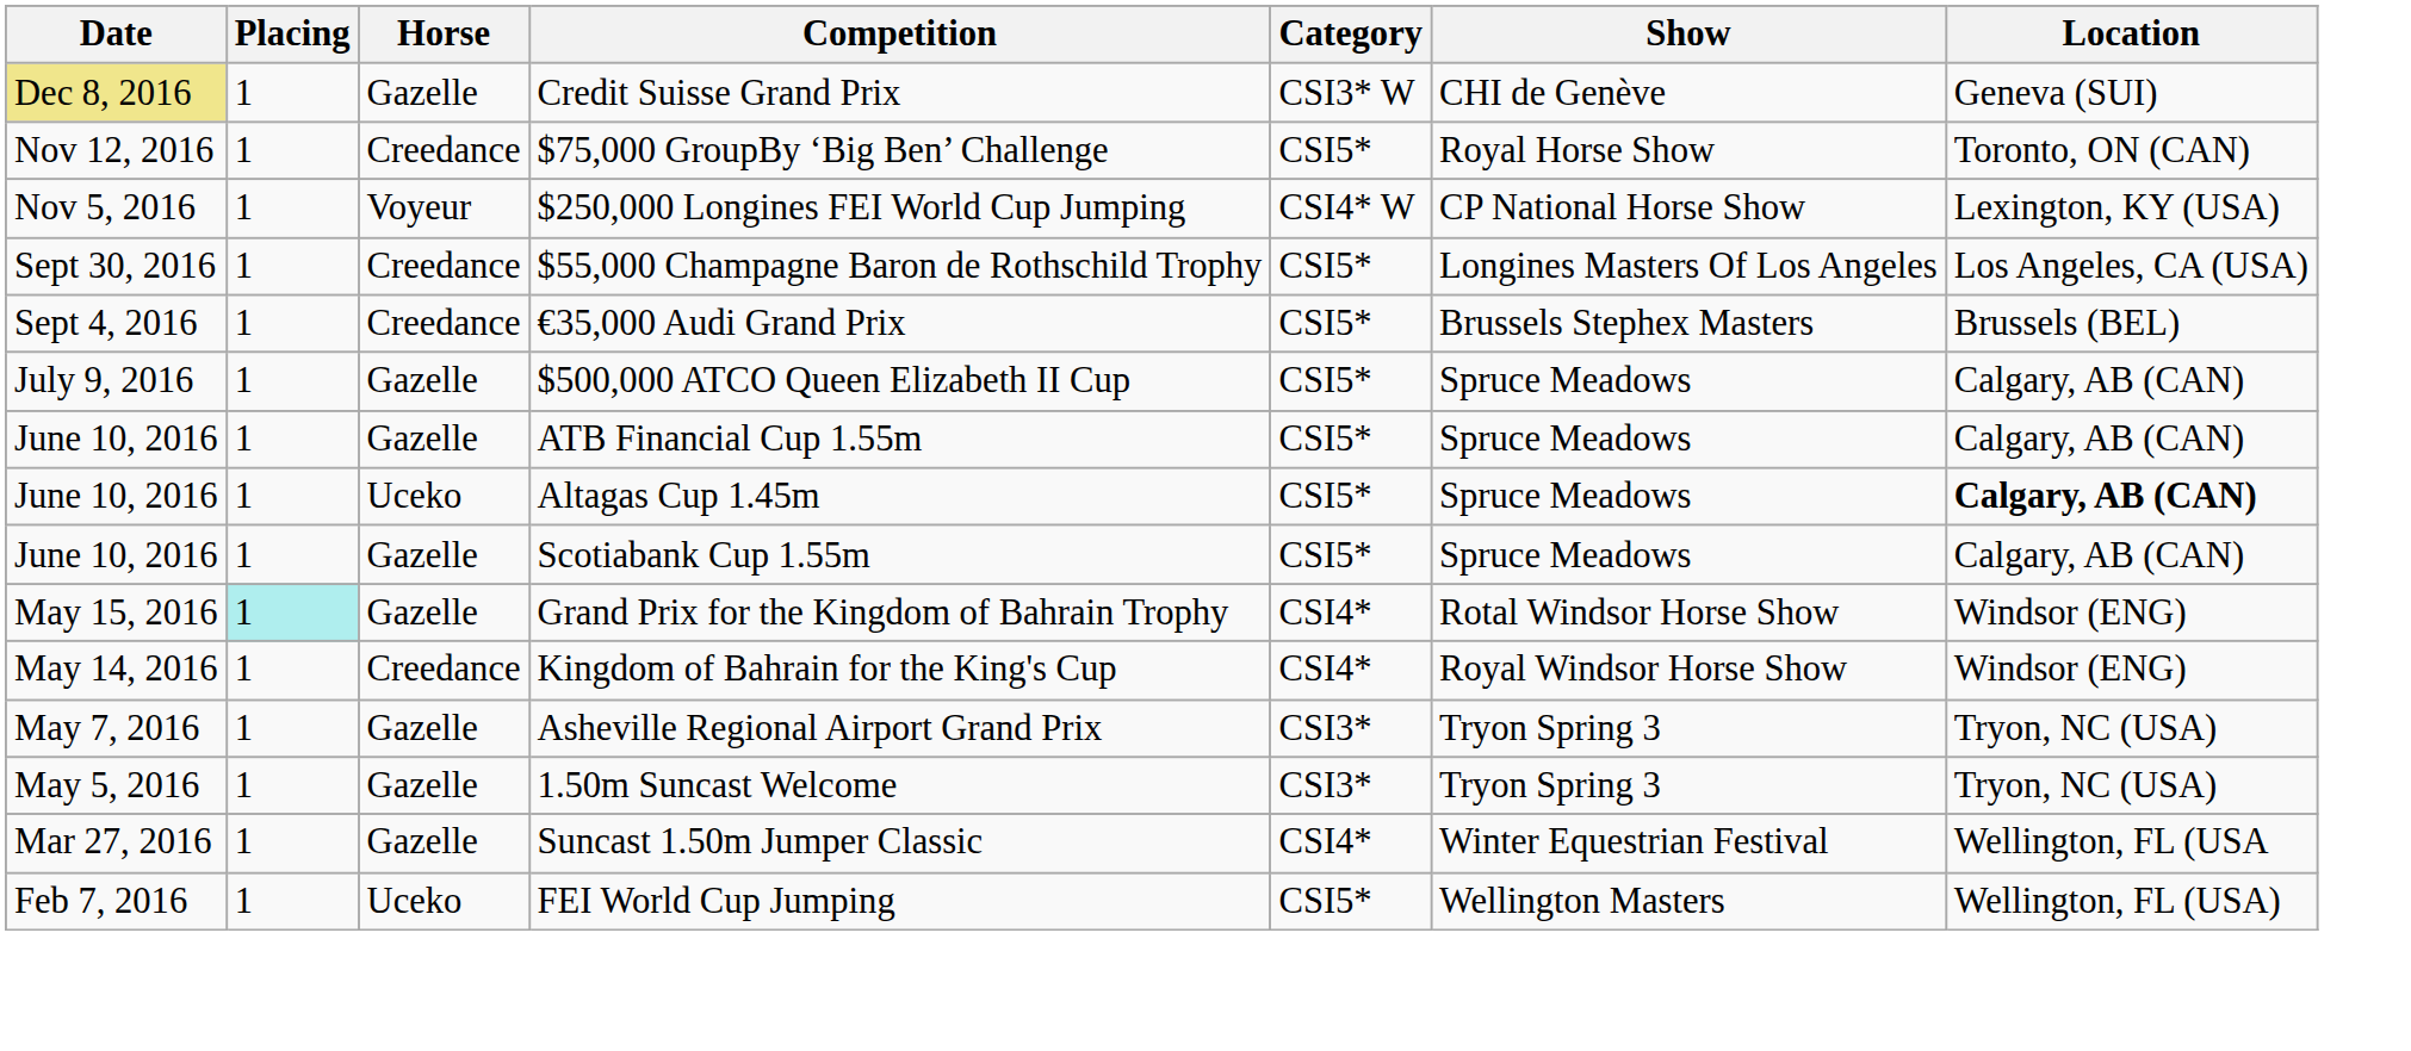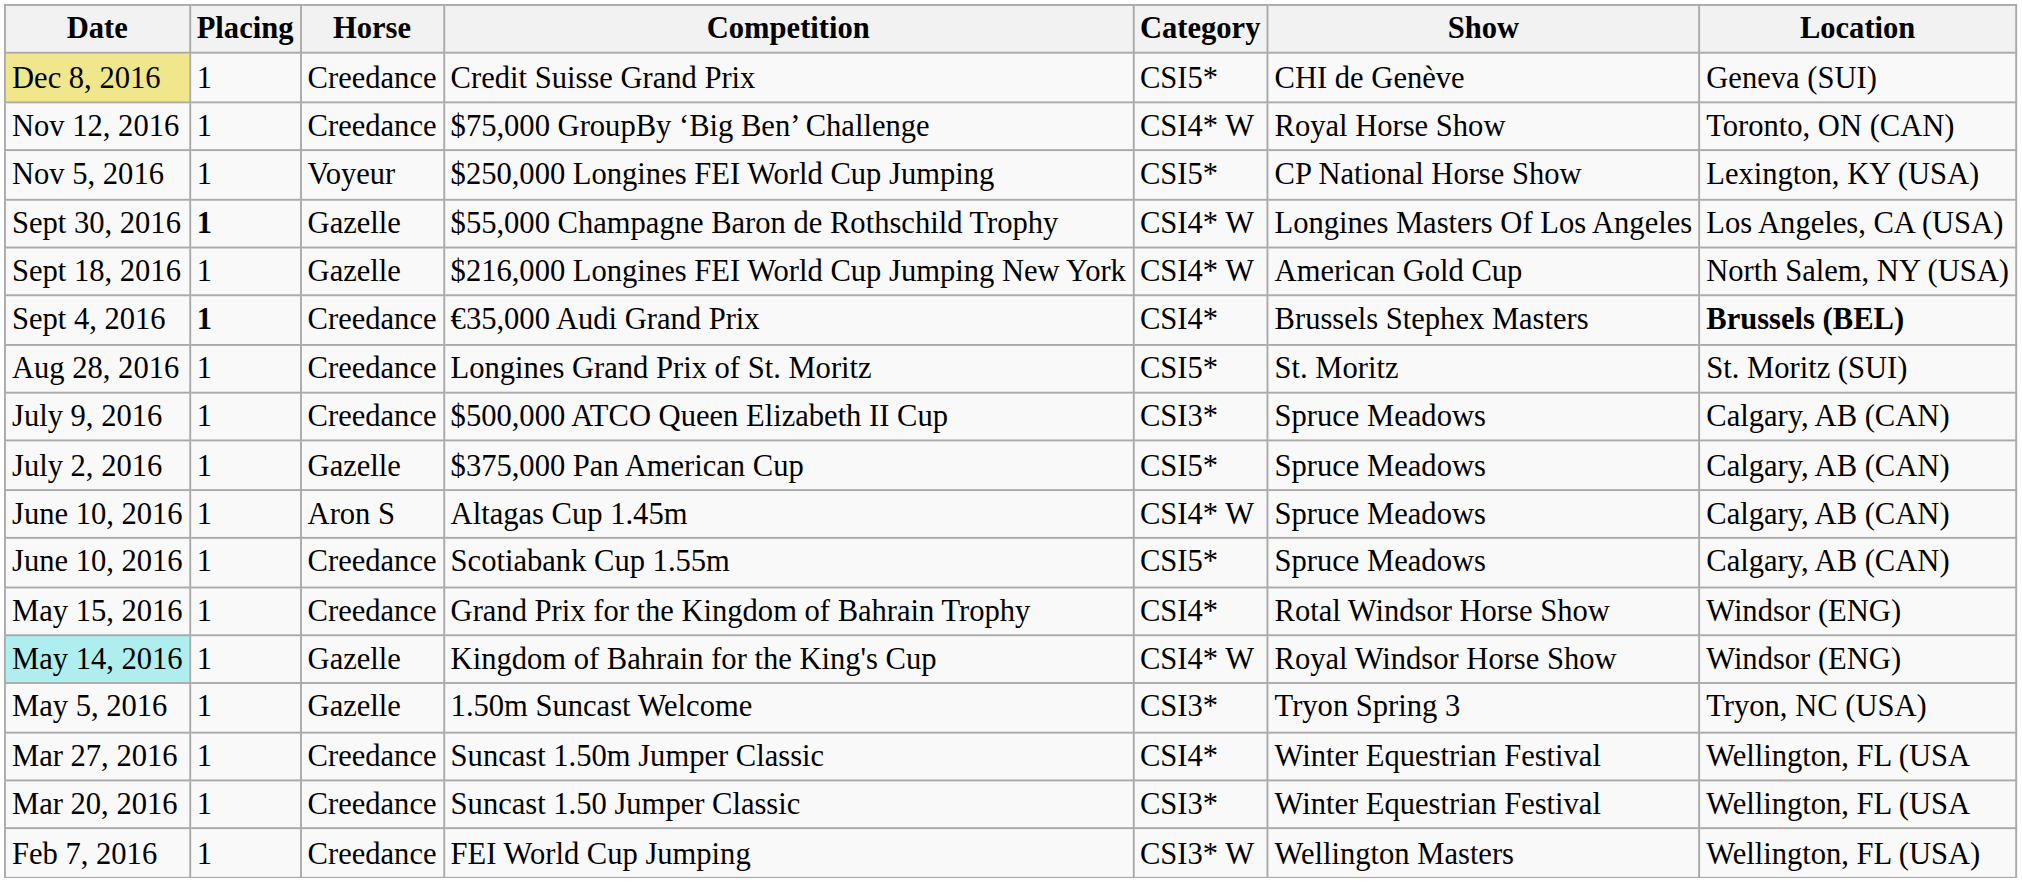Credit Suisse Grand Prix | Horse: Gazelle -> Creedance
Credit Suisse Grand Prix | Category: CSI3* W -> CSI5*
$75,000 GroupBy ‘Big Ben’ Challenge | Category: CSI5* -> CSI4* W
$250,000 Longines FEI World Cup Jumping | Category: CSI4* W -> CSI5*
$55,000 Champagne Baron de Rothschild Trophy | Placing: normal -> bold
$55,000 Champagne Baron de Rothschild Trophy | Horse: Creedance -> Gazelle
$55,000 Champagne Baron de Rothschild Trophy | Category: CSI5* -> CSI4* W
+ row: Sept 18, 2016 | 1 | Gazelle | $216,000 Longines FEI World Cup Jumping New York | CSI4* W | American Gold Cup | North Salem, NY (USA)
€35,000 Audi Grand Prix | Placing: normal -> bold
€35,000 Audi Grand Prix | Category: CSI5* -> CSI4*
€35,000 Audi Grand Prix | Location: normal -> bold
+ row: Aug 28, 2016 | 1 | Creedance | Longines Grand Prix of St. Moritz | CSI5* | St. Moritz | St. Moritz (SUI)
$500,000 ATCO Queen Elizabeth II Cup | Horse: Gazelle -> Creedance
$500,000 ATCO Queen Elizabeth II Cup | Category: CSI5* -> CSI3*
+ row: July 2, 2016 | 1 | Gazelle | $375,000 Pan American Cup | CSI5* | Spruce Meadows | Calgary, AB (CAN)
- row: June 10, 2016 | 1 | Gazelle | ATB Financial Cup 1.55m | CSI5* | Spruce Meadows | Calgary, AB (CAN)
Altagas Cup 1.45m | Horse: Uceko -> Aron S
Altagas Cup 1.45m | Category: CSI5* -> CSI4* W
Altagas Cup 1.45m | Location: bold -> normal
Scotiabank Cup 1.55m | Horse: Gazelle -> Creedance
Grand Prix for the Kingdom of Bahrain Trophy | Placing: paleturquoise background -> no background
Grand Prix for the Kingdom of Bahrain Trophy | Horse: Gazelle -> Creedance
Kingdom of Bahrain for the King's Cup | Date: no background -> paleturquoise background
Kingdom of Bahrain for the King's Cup | Horse: Creedance -> Gazelle
Kingdom of Bahrain for the King's Cup | Category: CSI4* -> CSI4* W
- row: May 7, 2016 | 1 | Gazelle | Asheville Regional Airport Grand Prix | CSI3* | Tryon Spring 3 | Tryon, NC (USA)
Suncast 1.50m Jumper Classic | Horse: Gazelle -> Creedance
+ row: Mar 20, 2016 | 1 | Creedance | Suncast 1.50 Jumper Classic | CSI3* | Winter Equestrian Festival | Wellington, FL (USA
FEI World Cup Jumping | Horse: Uceko -> Creedance
FEI World Cup Jumping | Category: CSI5* -> CSI3* W
